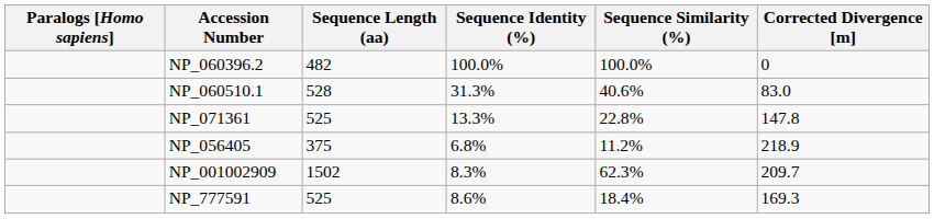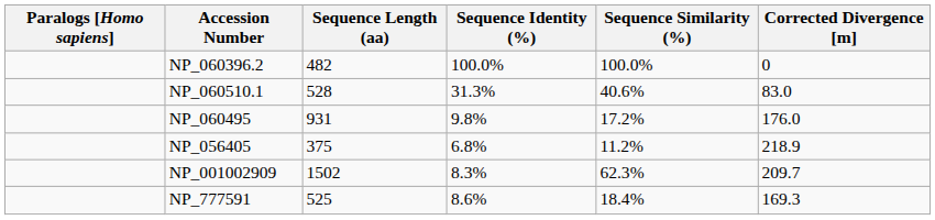+ row: NP_060495 | 931 | 9.8% | 17.2% | 176.0
- row: NP_071361 | 525 | 13.3% | 22.8% | 147.8
